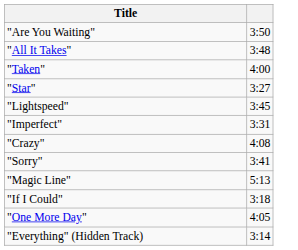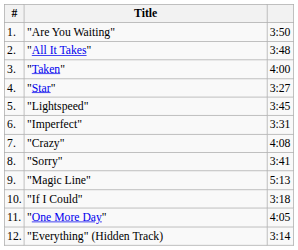+ column: # | 1. | 2. | 3. | 4. | 5. | 6. | 7. | 8. | 9. | 10. | 11. | 12.
